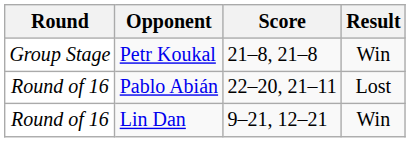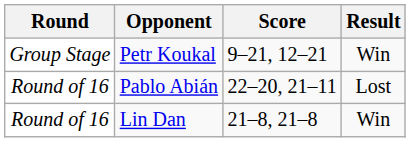Petr Koukal | Score: 21–8, 21–8 -> 9–21, 12–21
Lin Dan | Score: 9–21, 12–21 -> 21–8, 21–8
